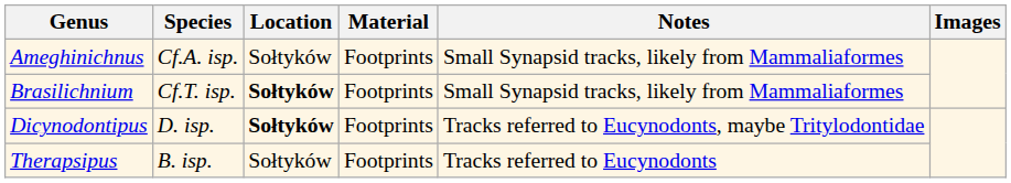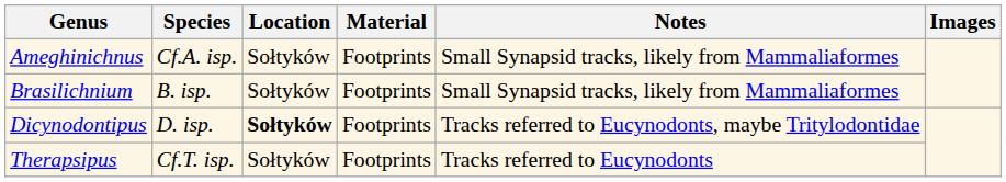Brasilichnium | Species: Cf.T. isp. -> B. isp.
Brasilichnium | Location: bold -> normal
Therapsipus | Species: B. isp. -> Cf.T. isp.
